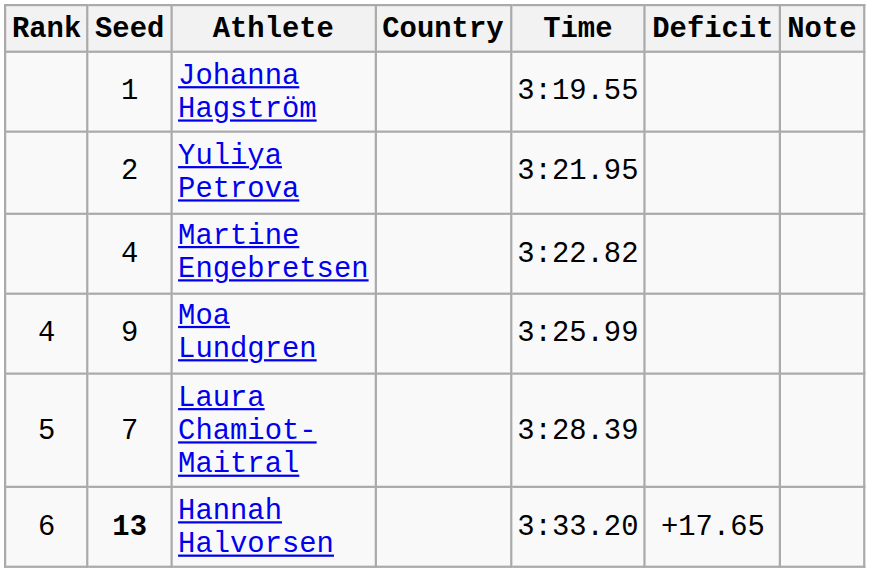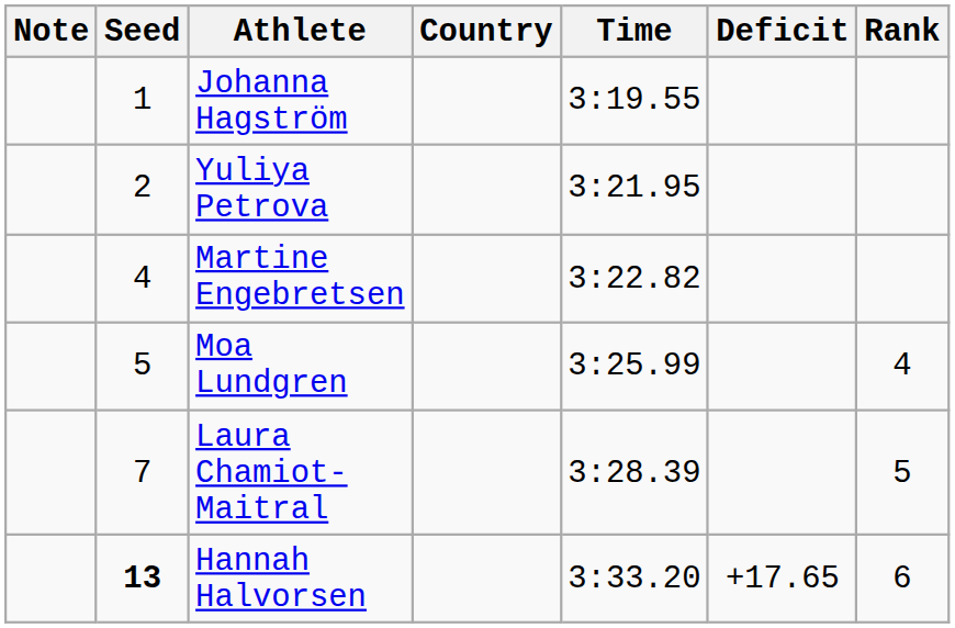columns swapped: Rank <-> Note
Moa Lundgren | Seed: 9 -> 5
